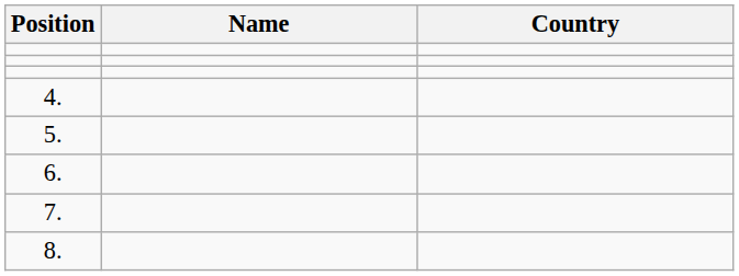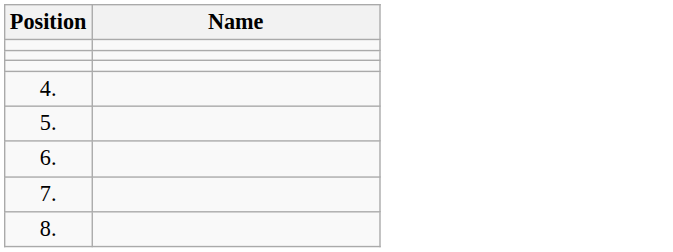- column: Country
